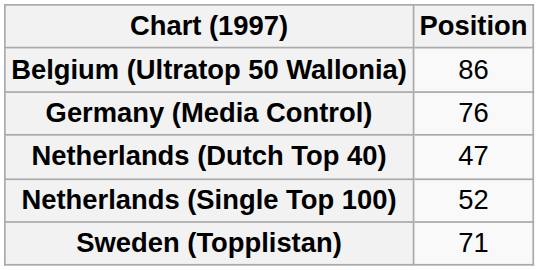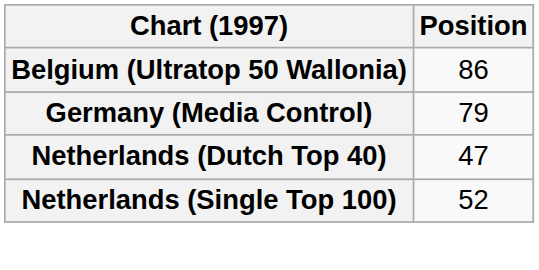Germany (Media Control) | Position: 76 -> 79
- row: Sweden (Topplistan) | 71
